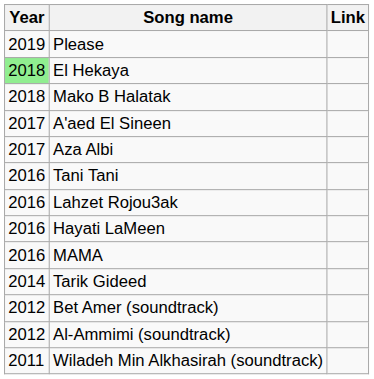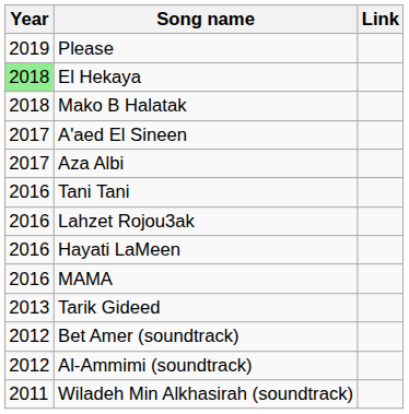Tarik Gideed | Year: 2014 -> 2013
